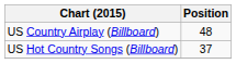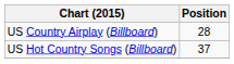US Country Airplay (Billboard) | Position: 48 -> 28
